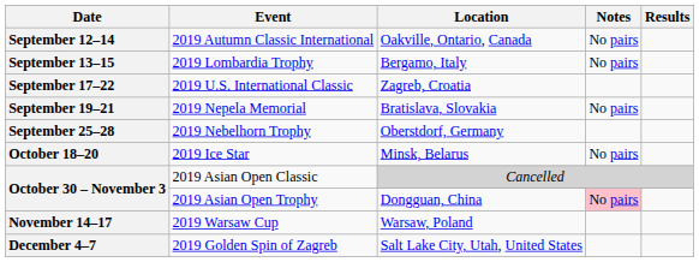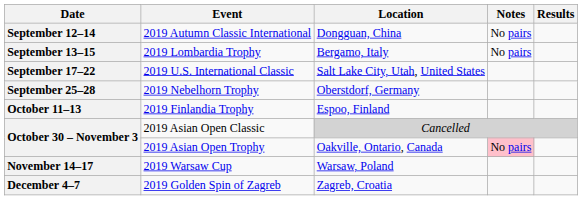September 12–14 | Location: Oakville, Ontario, Canada -> Dongguan, China
September 17–22 | Location: Zagreb, Croatia -> Salt Lake City, Utah, United States
- row: September 19–21 | 2019 Nepela Memorial | Bratislava, Slovakia | No pairs
+ row: October 11–13 | 2019 Finlandia Trophy | Espoo, Finland
- row: October 18–20 | 2019 Ice Star | Minsk, Belarus | No pairs
October 30 – November 3 / 2019 Asian Open Trophy | Location: Dongguan, China -> Oakville, Ontario, Canada
December 4–7 | Location: Salt Lake City, Utah, United States -> Zagreb, Croatia
